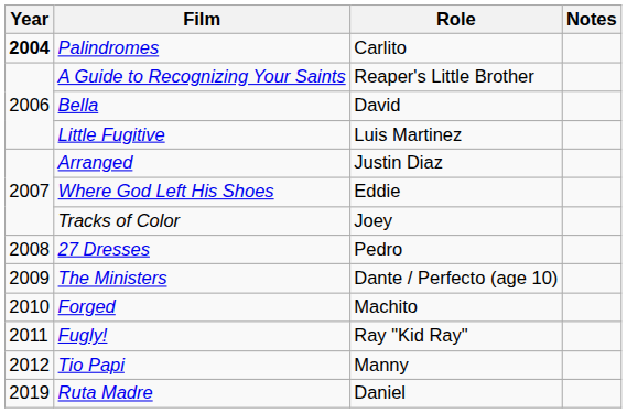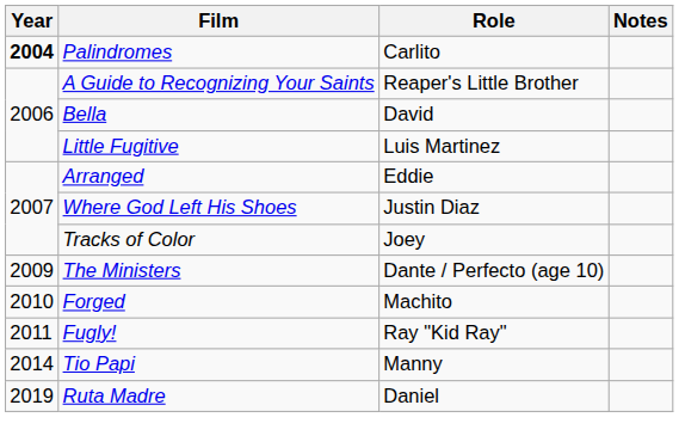Arranged | Role: Justin Diaz -> Eddie
Where God Left His Shoes | Role: Eddie -> Justin Diaz
- row: 2008 | 27 Dresses | Pedro
Tio Papi | Year: 2012 -> 2014
